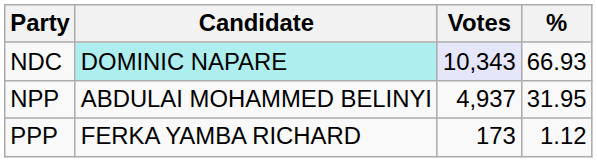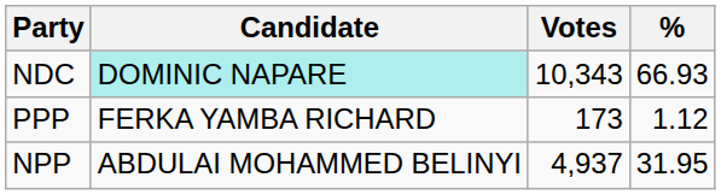NDC | Votes: lavender background -> no background
rows swapped: NPP <-> PPP
